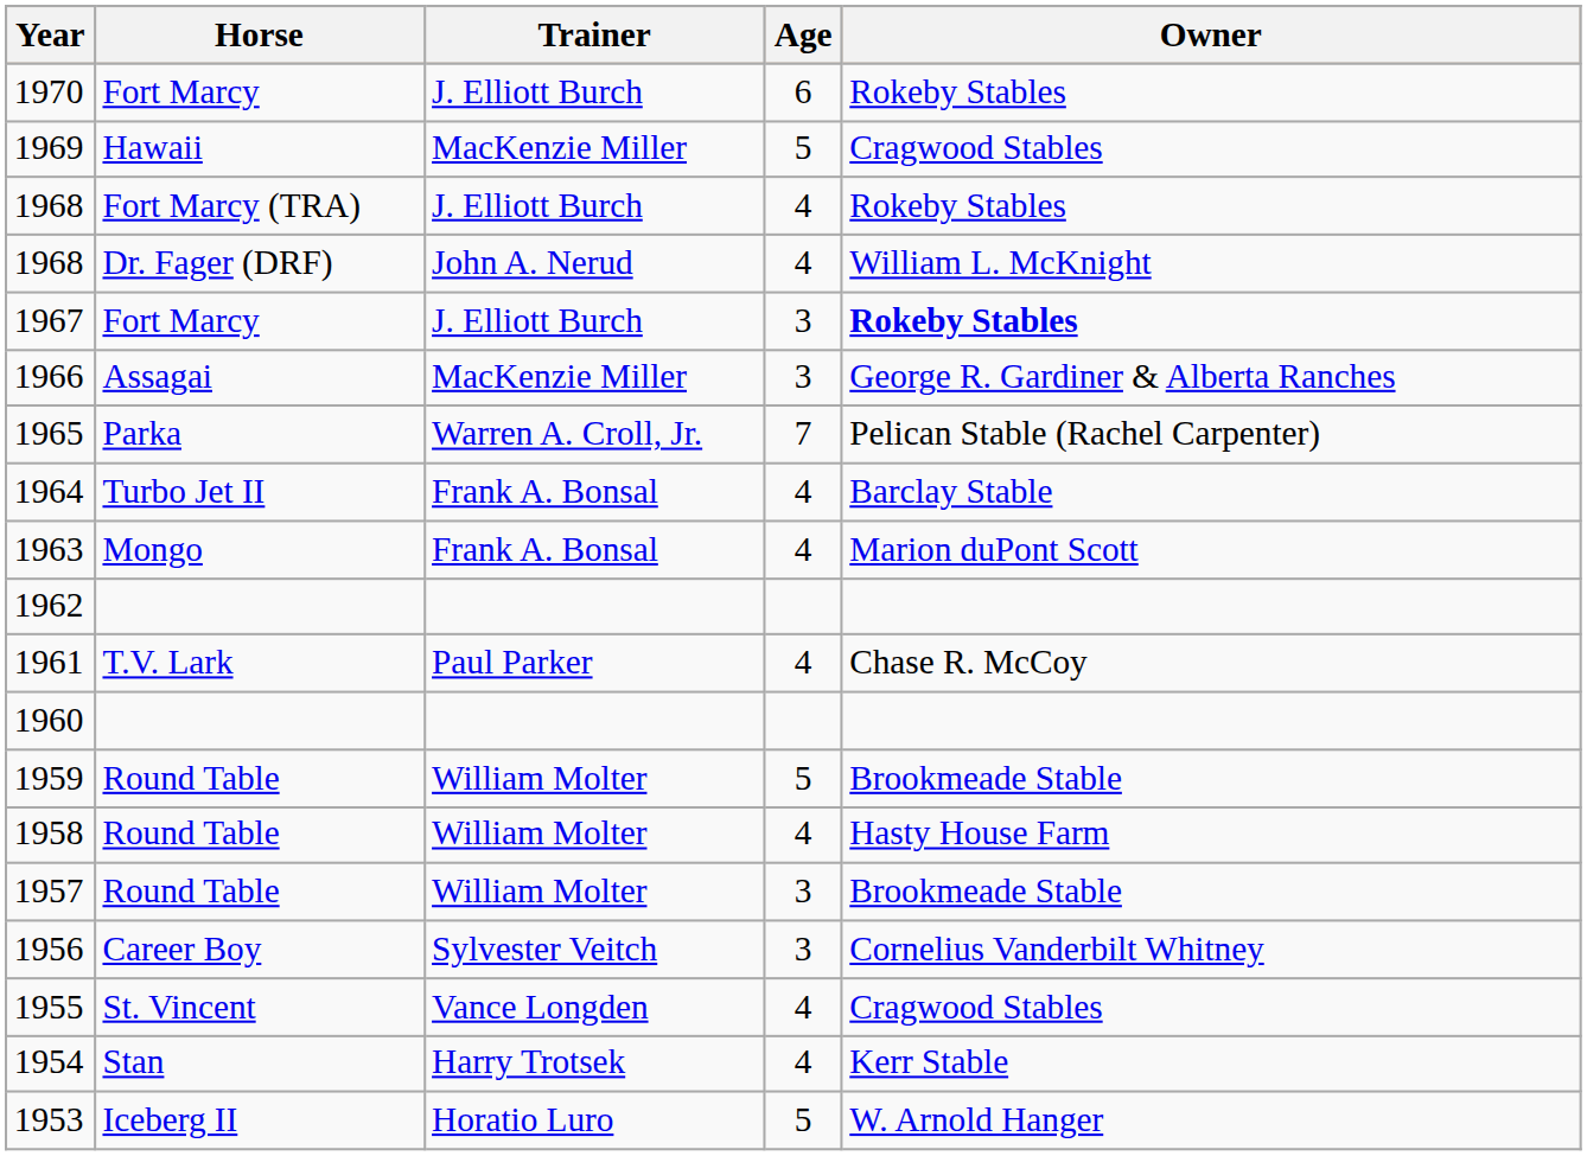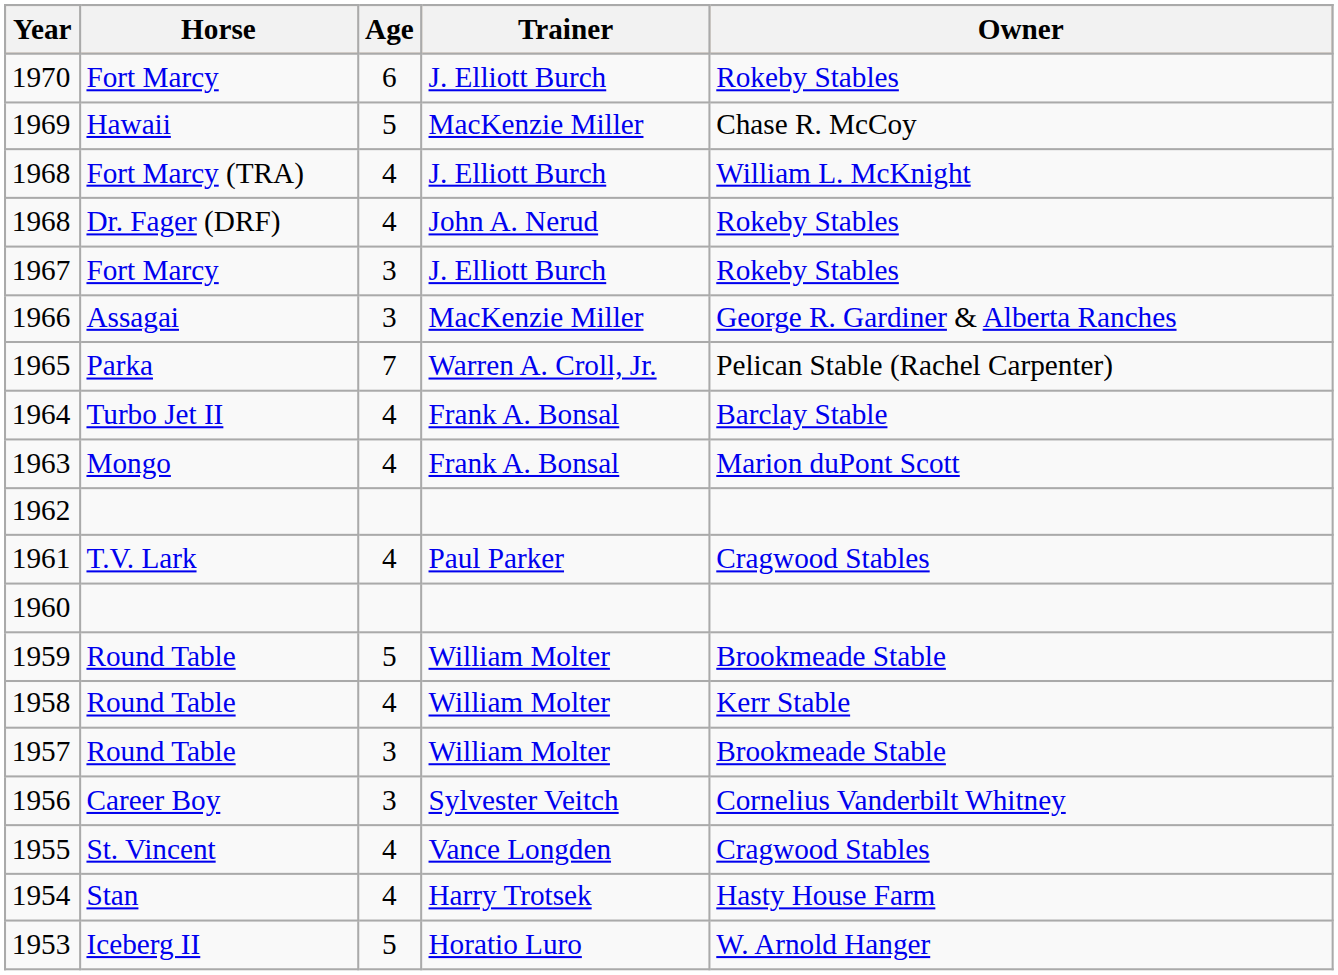columns swapped: Age <-> Trainer
1969 | Owner: Cragwood Stables -> Chase R. McCoy
1968 / Fort Marcy (TRA) | Owner: Rokeby Stables -> William L. McKnight
1968 / Dr. Fager (DRF) | Owner: William L. McKnight -> Rokeby Stables
1967 | Owner: bold -> normal
1961 | Owner: Chase R. McCoy -> Cragwood Stables
1958 | Owner: Hasty House Farm -> Kerr Stable
1954 | Owner: Kerr Stable -> Hasty House Farm
